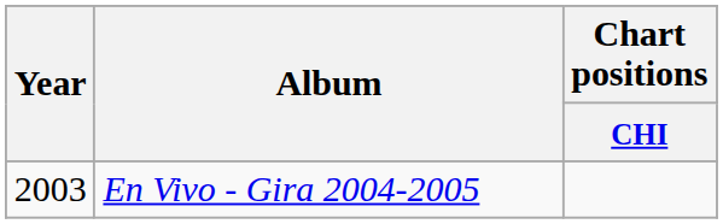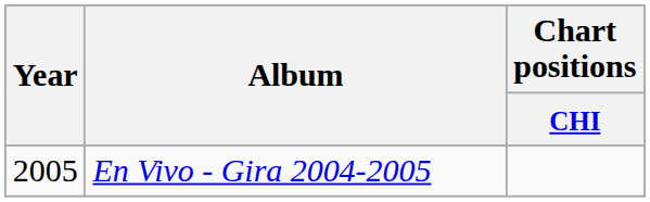En Vivo - Gira 2004-2005 | Year: 2003 -> 2005
